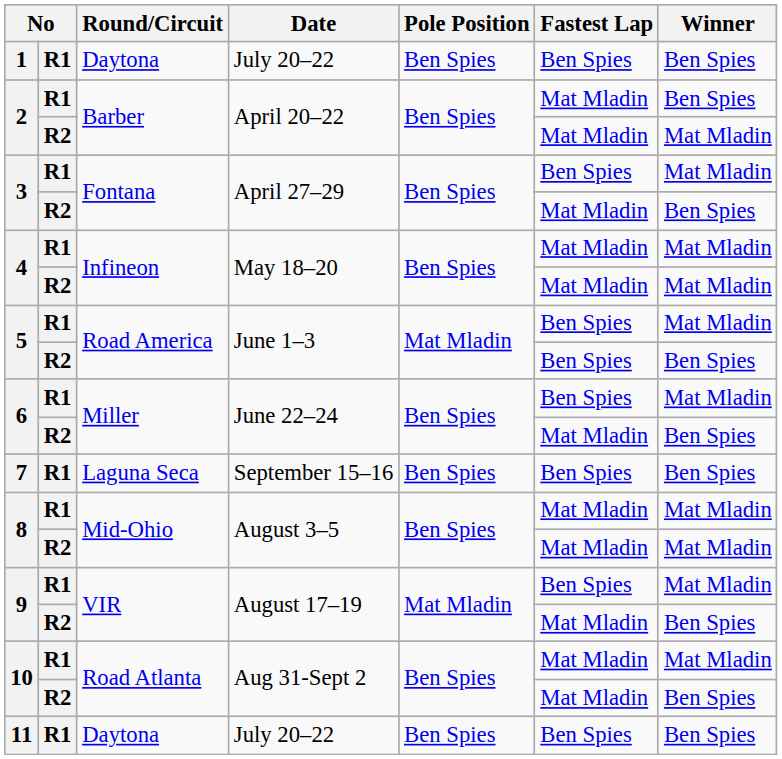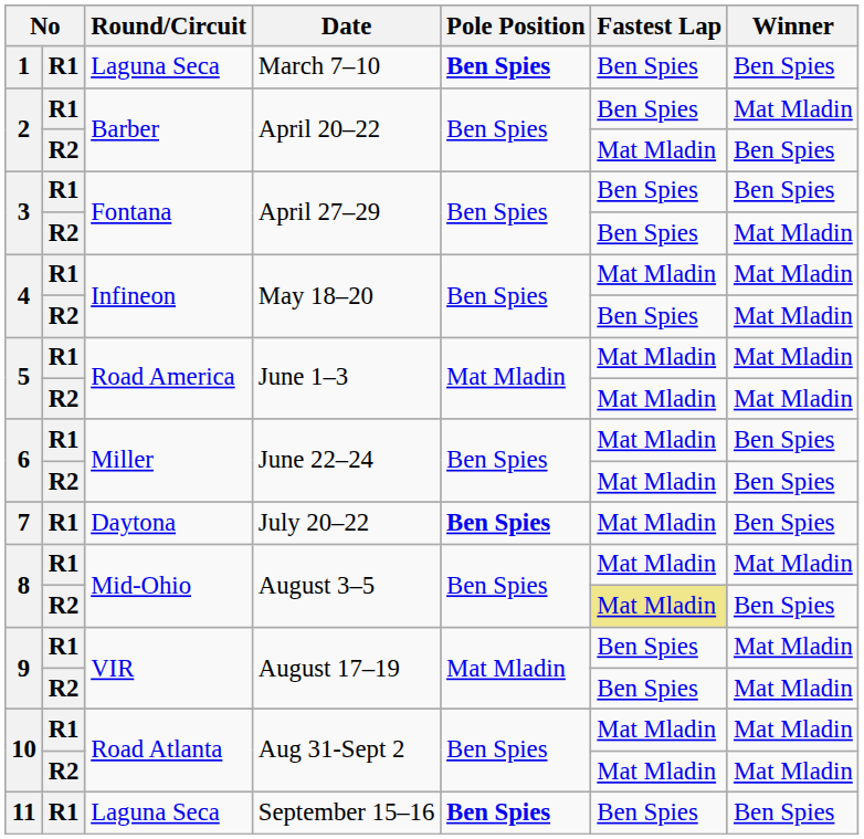1 | Round/Circuit: Daytona -> Laguna Seca
1 | Date: July 20–22 -> March 7–10
1 | Pole Position: normal -> bold
2 / R1 | Fastest Lap: Mat Mladin -> Ben Spies
2 / R1 | Winner: Ben Spies -> Mat Mladin
2 / R2 | Winner: Mat Mladin -> Ben Spies
3 / R1 | Winner: Mat Mladin -> Ben Spies
3 / R2 | Fastest Lap: Mat Mladin -> Ben Spies
3 / R2 | Winner: Ben Spies -> Mat Mladin
4 / R2 | Fastest Lap: Mat Mladin -> Ben Spies
5 / R1 | Fastest Lap: Ben Spies -> Mat Mladin
5 / R2 | Fastest Lap: Ben Spies -> Mat Mladin
5 / R2 | Winner: Ben Spies -> Mat Mladin
6 / R1 | Fastest Lap: Ben Spies -> Mat Mladin
6 / R1 | Winner: Mat Mladin -> Ben Spies
7 | Round/Circuit: Laguna Seca -> Daytona
7 | Date: September 15–16 -> July 20–22
7 | Pole Position: normal -> bold
7 | Fastest Lap: Ben Spies -> Mat Mladin
8 / R2 | Fastest Lap: no background -> khaki background
8 / R2 | Winner: Mat Mladin -> Ben Spies
9 / R2 | Fastest Lap: Mat Mladin -> Ben Spies
9 / R2 | Winner: Ben Spies -> Mat Mladin
10 / R2 | Winner: Ben Spies -> Mat Mladin
11 | Round/Circuit: Daytona -> Laguna Seca
11 | Date: July 20–22 -> September 15–16
11 | Pole Position: normal -> bold
